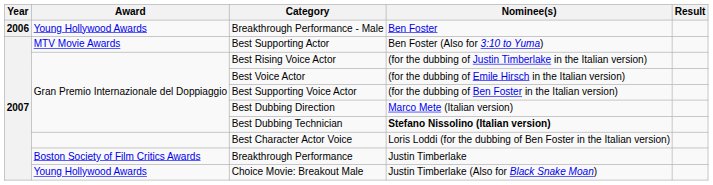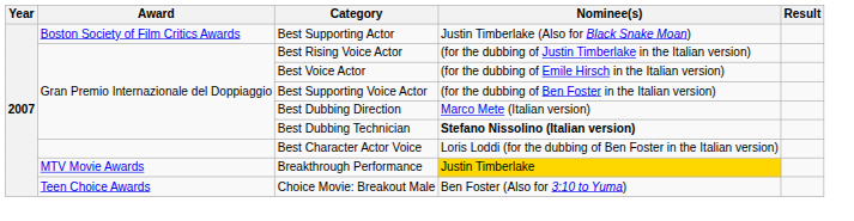- row: 2006 | Young Hollywood Awards | Breakthrough Performance - Male | Ben Foster
Best Supporting Actor | Award: MTV Movie Awards -> Boston Society of Film Critics Awards
Best Supporting Actor | Nominee(s): Ben Foster (Also for 3:10 to Yuma) -> Justin Timberlake (Also for Black Snake Moan)
Breakthrough Performance | Award: Boston Society of Film Critics Awards -> MTV Movie Awards
Breakthrough Performance | Nominee(s): no background -> gold background
Choice Movie: Breakout Male | Award: Young Hollywood Awards -> Teen Choice Awards
Choice Movie: Breakout Male | Nominee(s): Justin Timberlake (Also for Black Snake Moan) -> Ben Foster (Also for 3:10 to Yuma)
